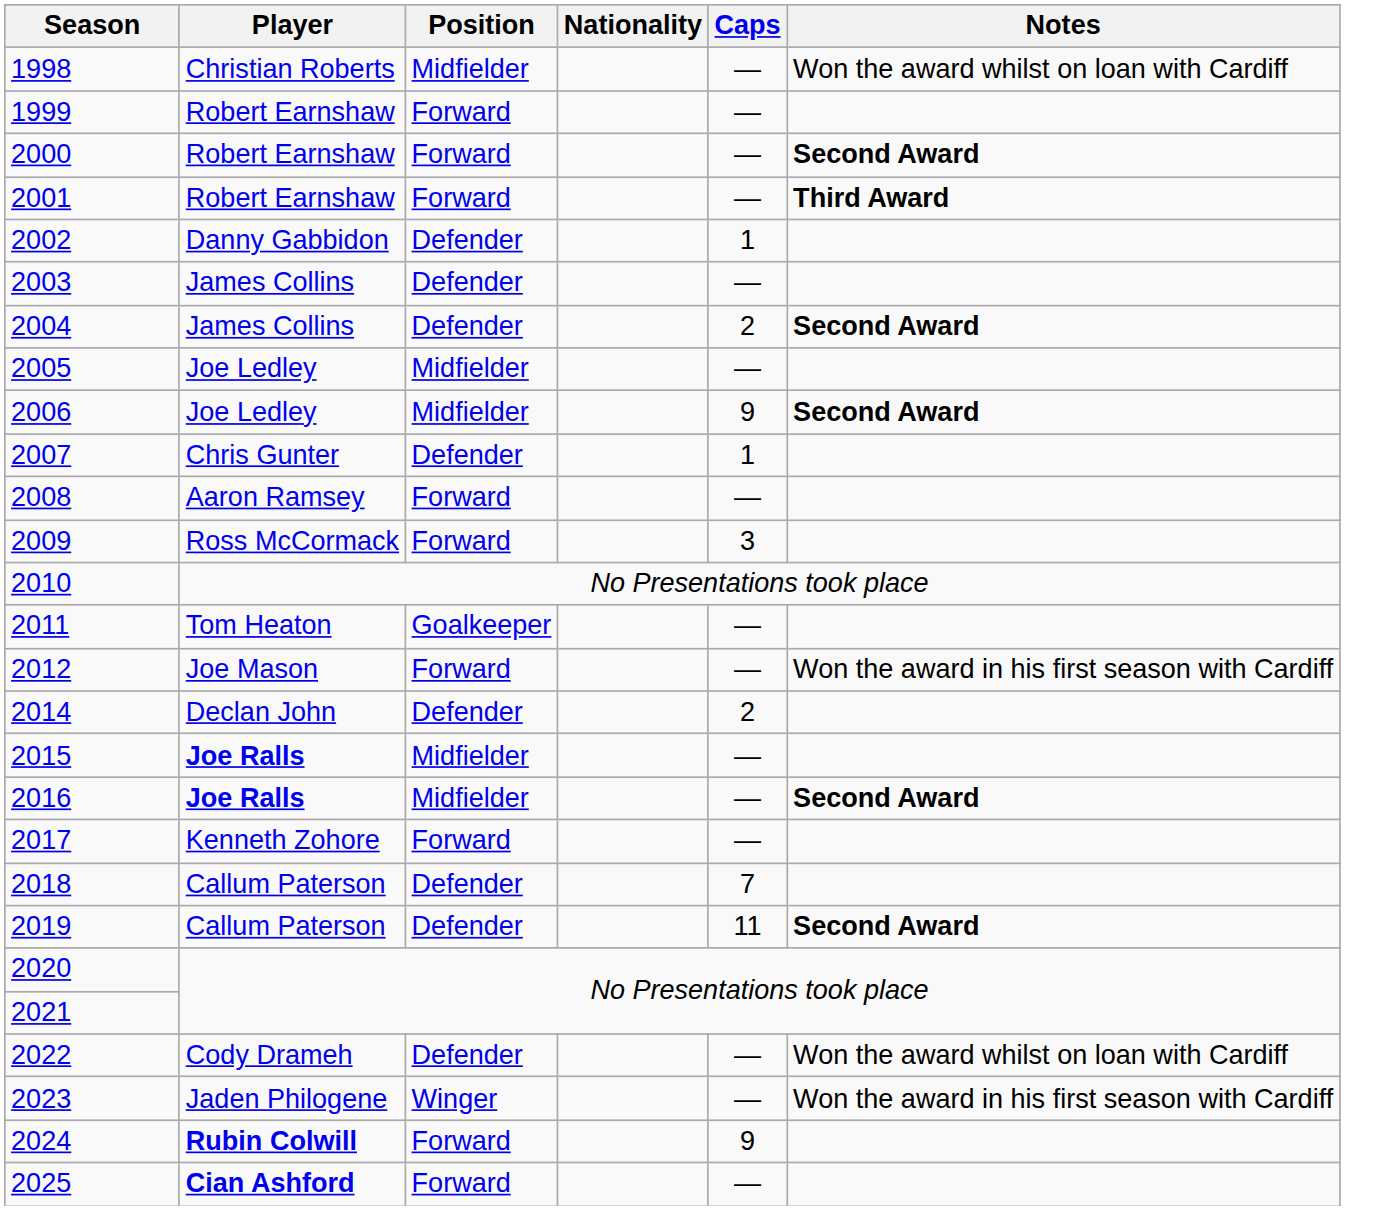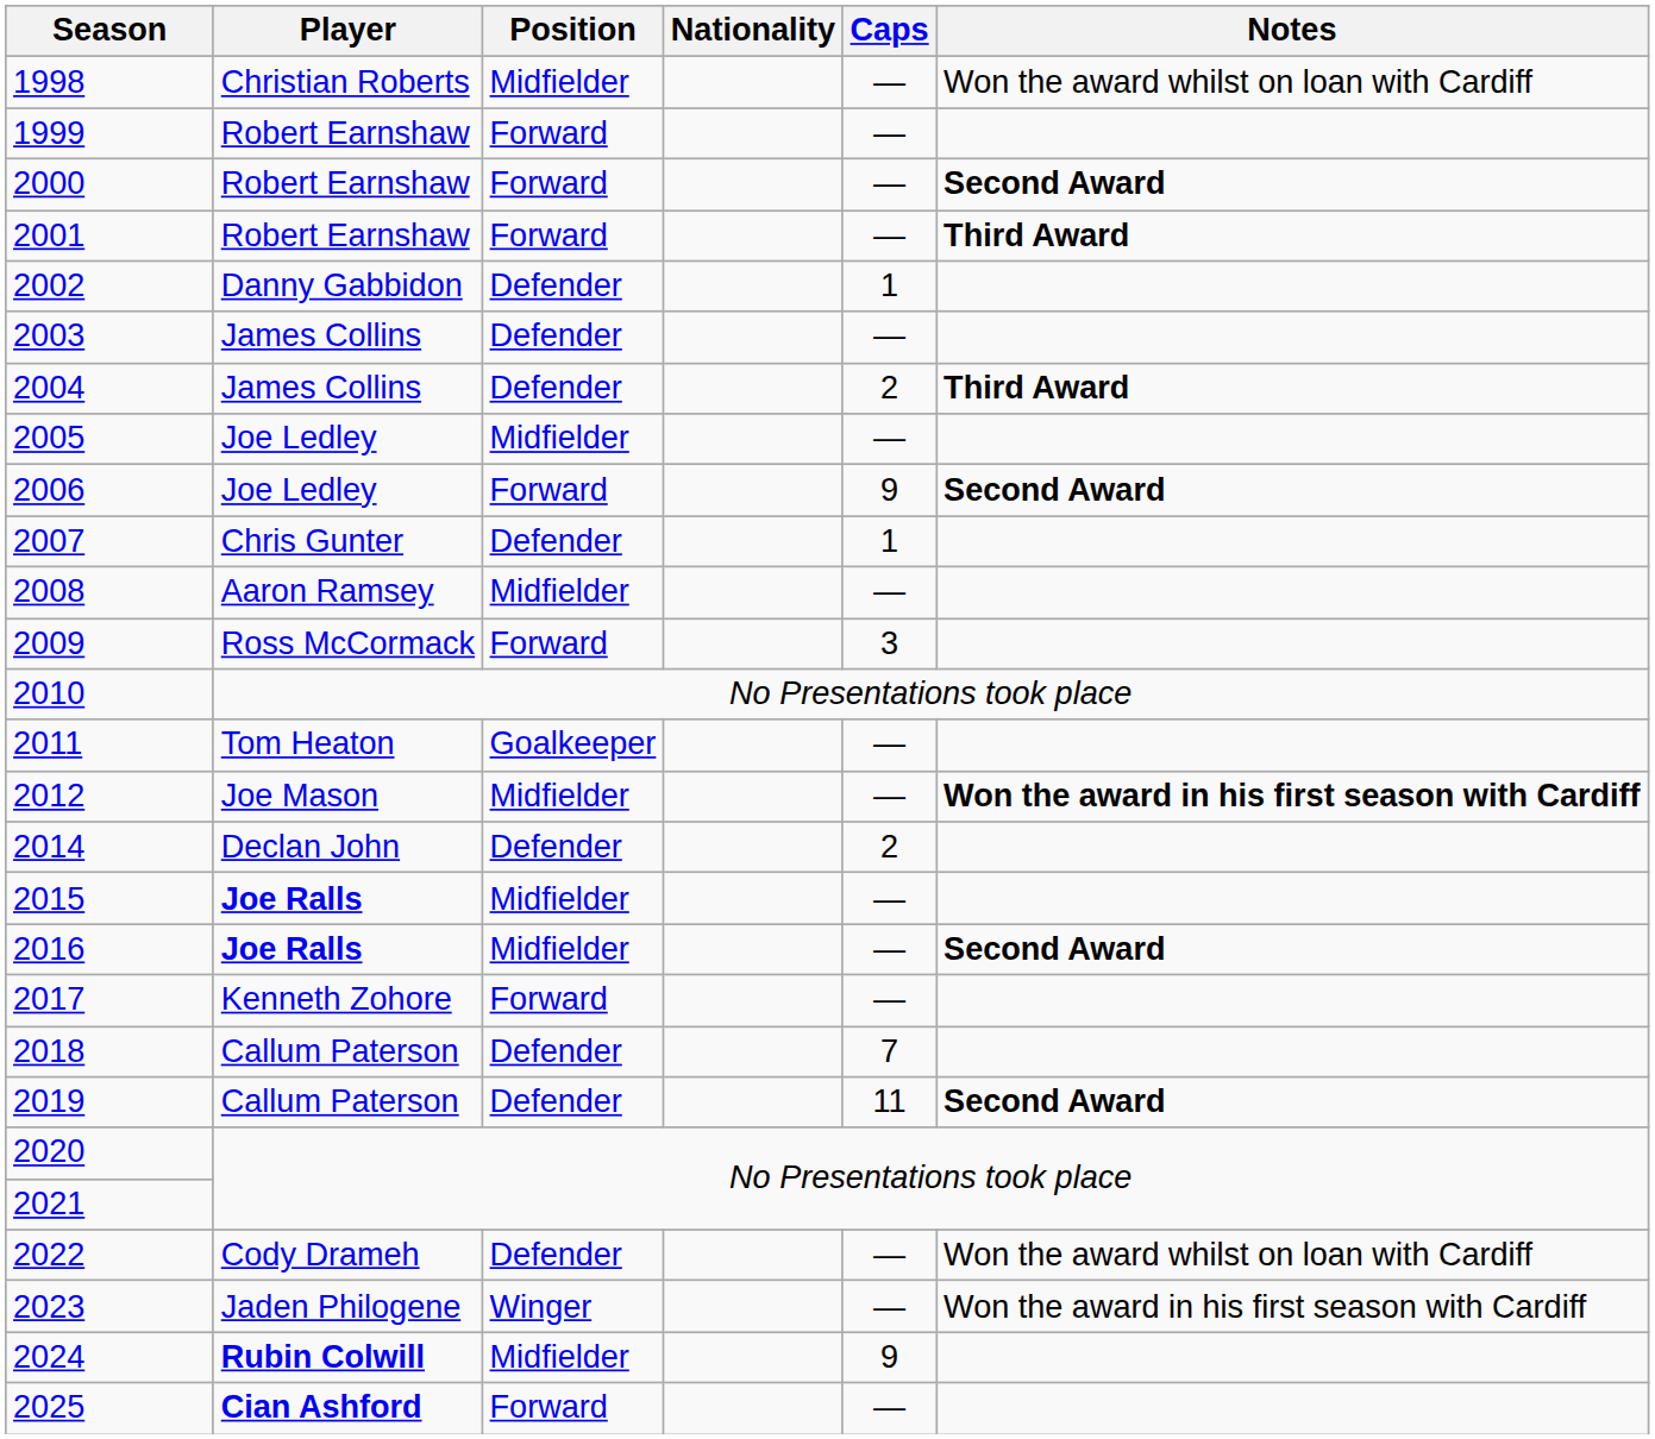2004 | Notes: Second Award -> Third Award
2006 | Position: Midfielder -> Forward
2008 | Position: Forward -> Midfielder
2012 | Position: Forward -> Midfielder
2012 | Notes: normal -> bold
2024 | Position: Forward -> Midfielder
